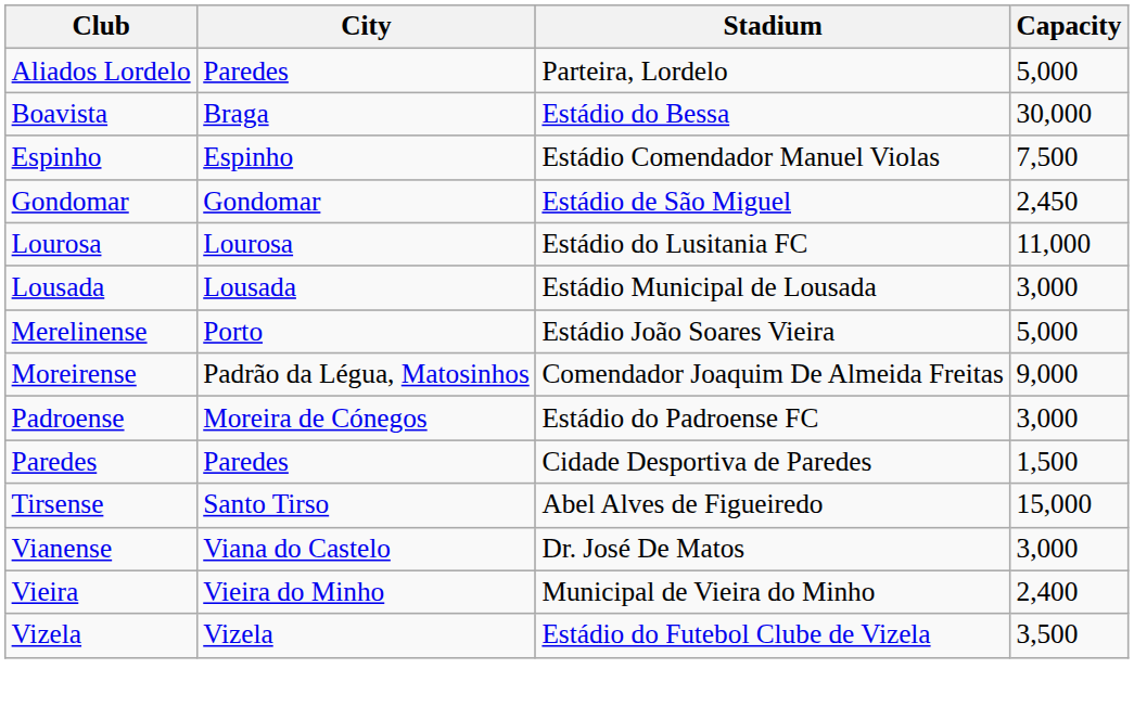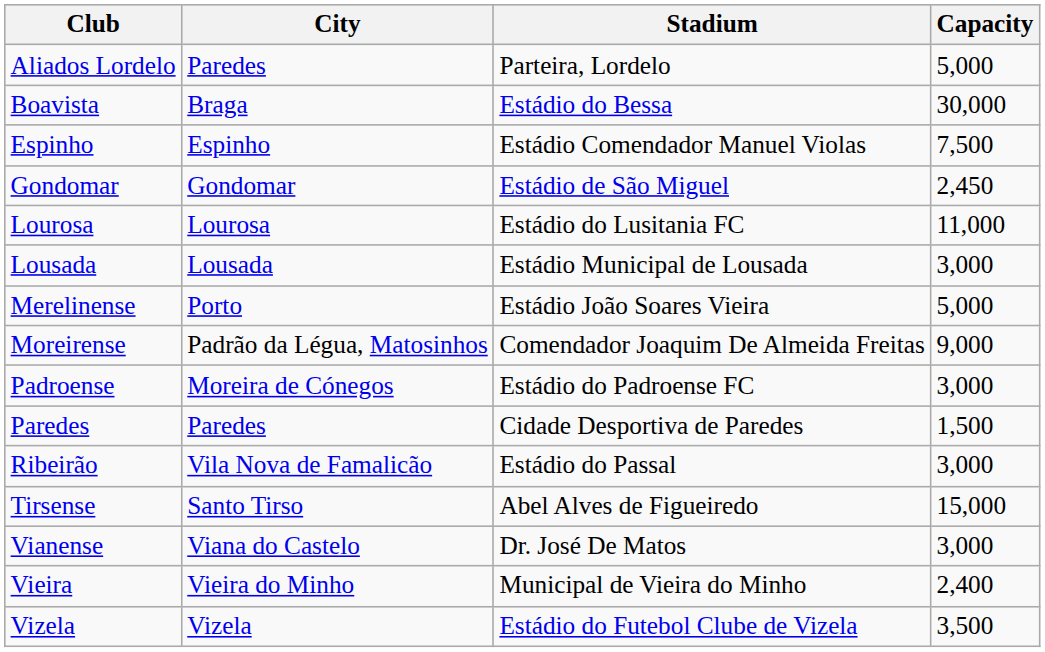+ row: Ribeirão | Vila Nova de Famalicão | Estádio do Passal | 3,000
